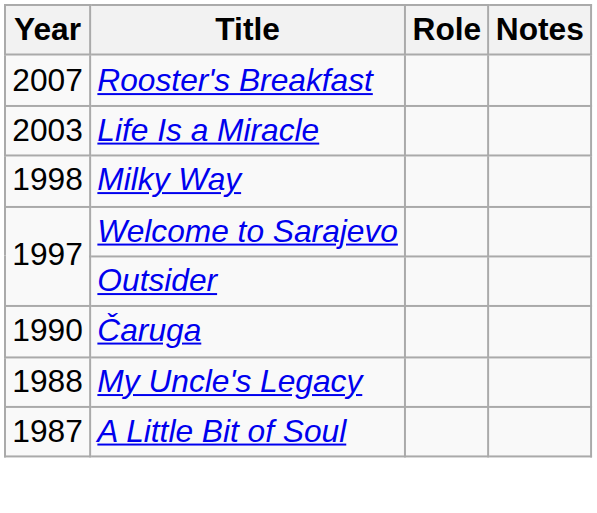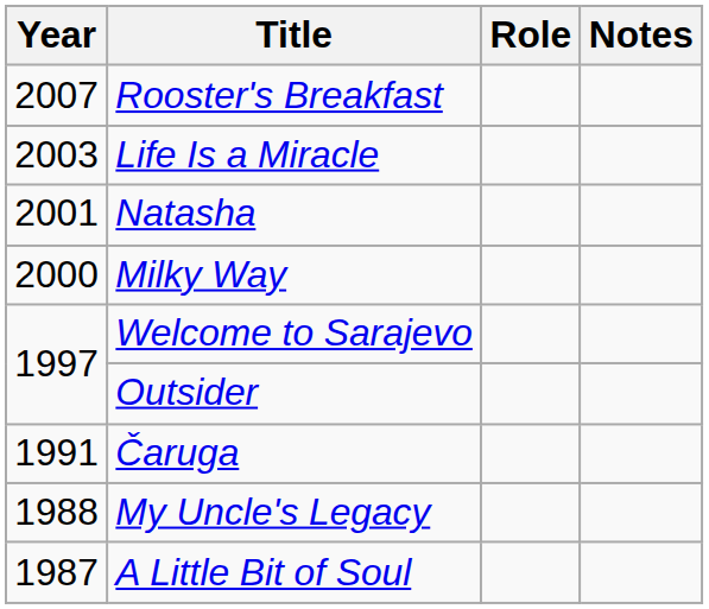+ row: 2001 | Natasha
Milky Way | Year: 1998 -> 2000
Čaruga | Year: 1990 -> 1991
